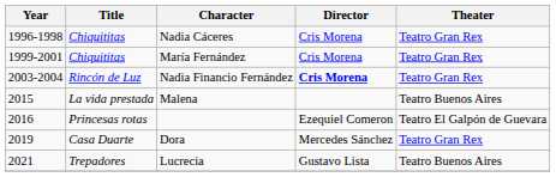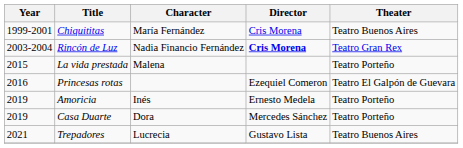- row: 1996-1998 | Chiquititas | Nadia Cáceres | Cris Morena | Teatro Gran Rex
María Fernández | Theater: Teatro Gran Rex -> Teatro Buenos Aires
Malena | Theater: Teatro Buenos Aires -> Teatro Porteño
+ row: 2019 | Amoricia | Inés | Ernesto Medela | Teatro Porteño
Dora | Theater: Teatro Gran Rex -> Teatro Porteño
